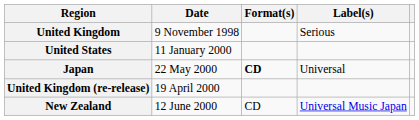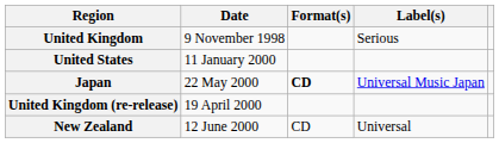Japan | Label(s): Universal -> Universal Music Japan
New Zealand | Label(s): Universal Music Japan -> Universal
